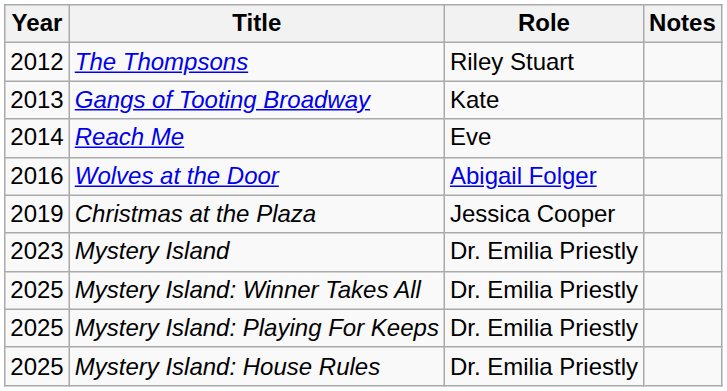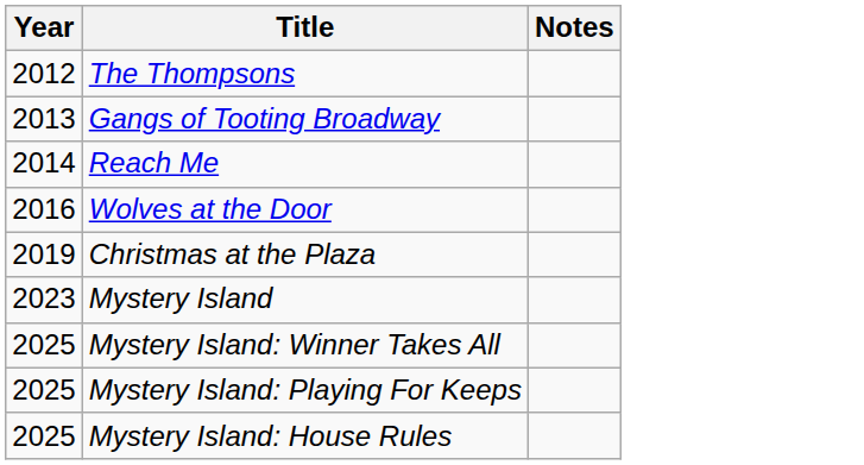- column: Role | Riley Stuart | Kate | Eve | Abigail Folger | Jessica Cooper | Dr. Emilia Priestly | Dr. Emilia Priestly | Dr. Emilia Priestly | Dr. Emilia Priestly
